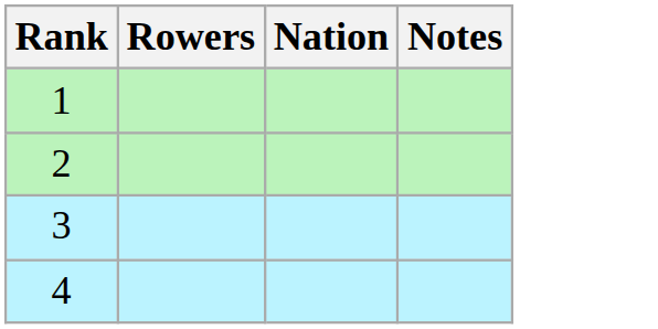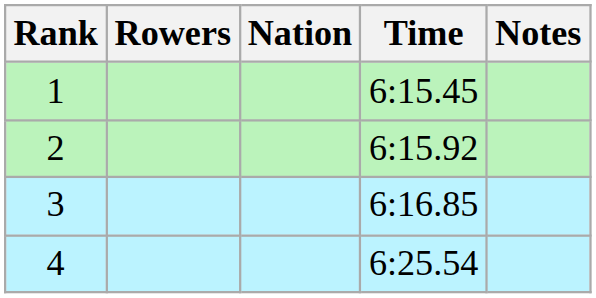+ column: Time | 6:15.45 | 6:15.92 | 6:16.85 | 6:25.54
